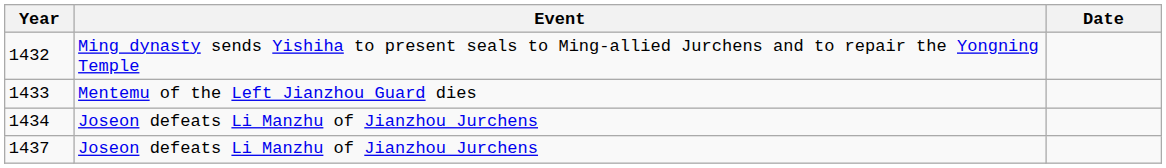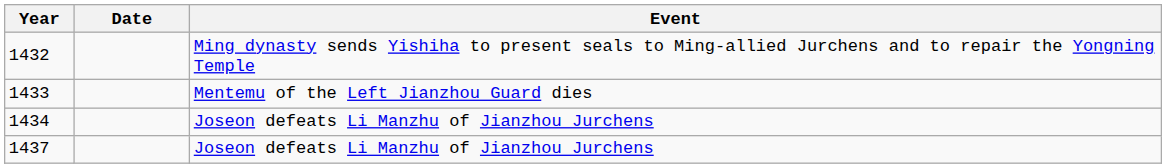columns swapped: Date <-> Event
